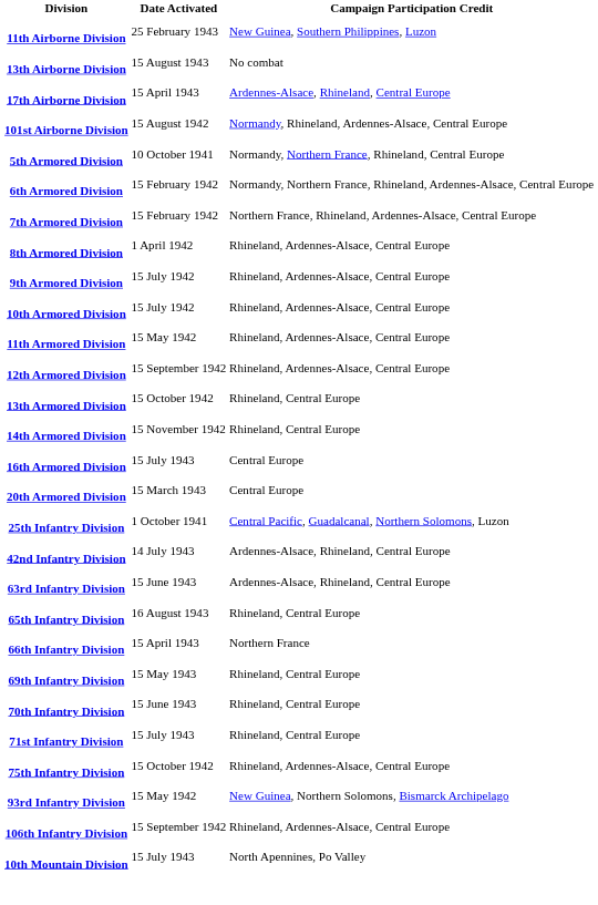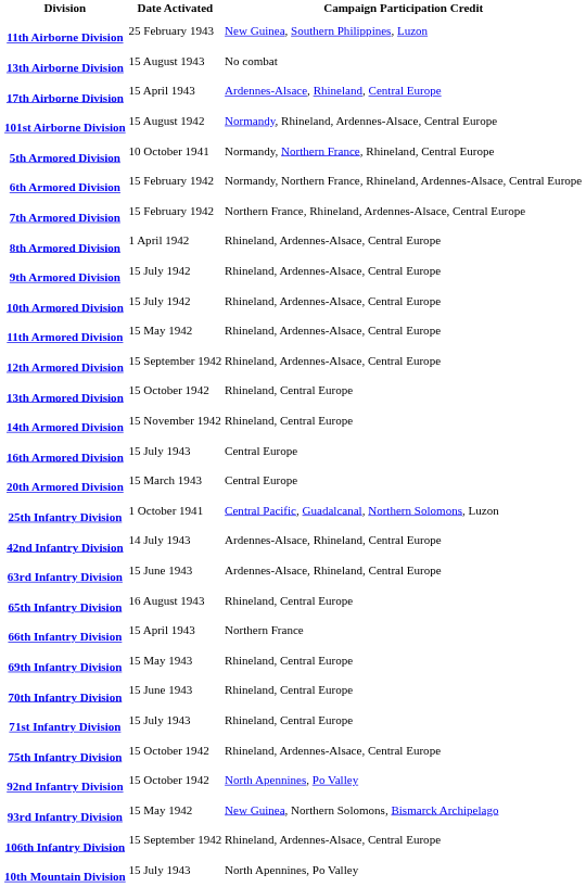+ row: 92nd Infantry Division | 15 October 1942 | North Apennines, Po Valley
